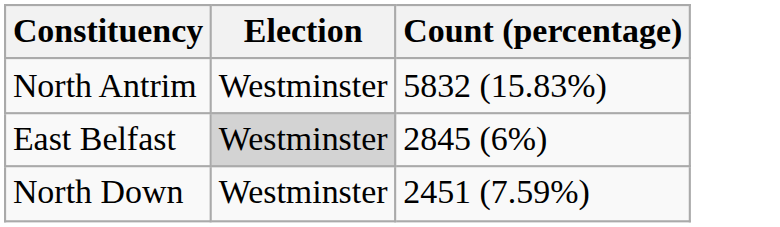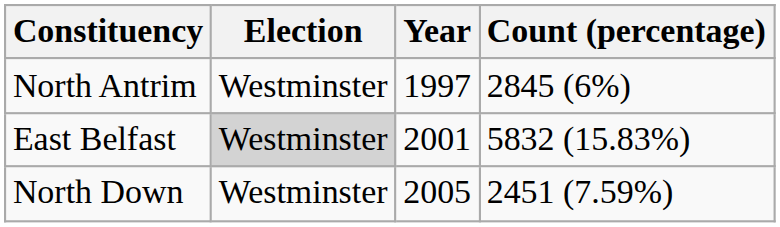+ column: Year | 1997 | 2001 | 2005
North Antrim | Count (percentage): 5832 (15.83%) -> 2845 (6%)
East Belfast | Count (percentage): 2845 (6%) -> 5832 (15.83%)
